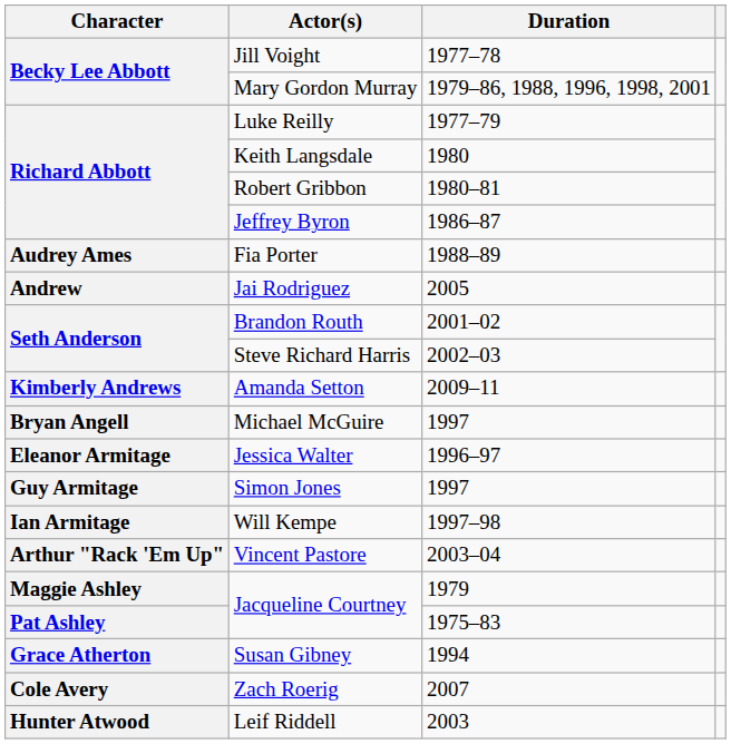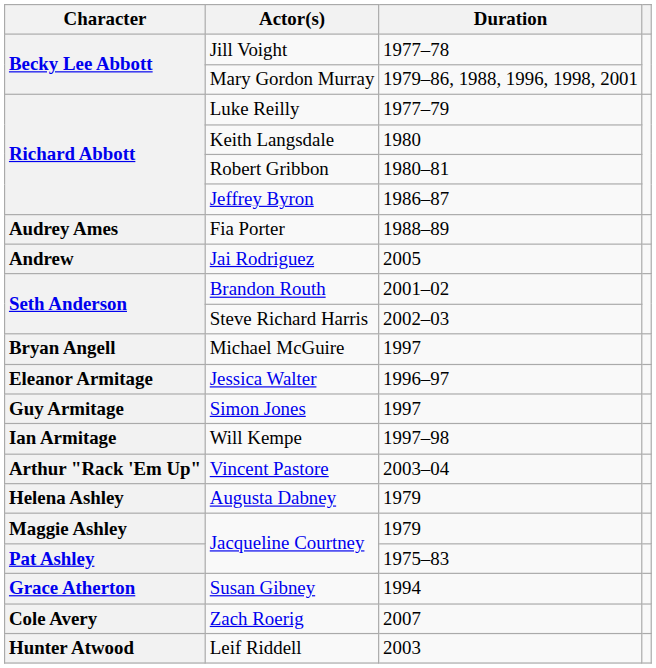- row: Kimberly Andrews | Amanda Setton | 2009–11
+ row: Helena Ashley | Augusta Dabney | 1979
